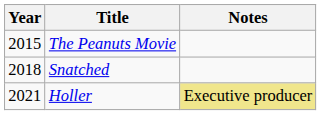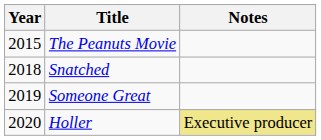+ row: 2019 | Someone Great
Holler | Year: 2021 -> 2020
